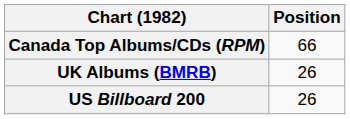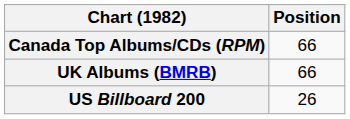UK Albums (BMRB) | Position: 26 -> 66
